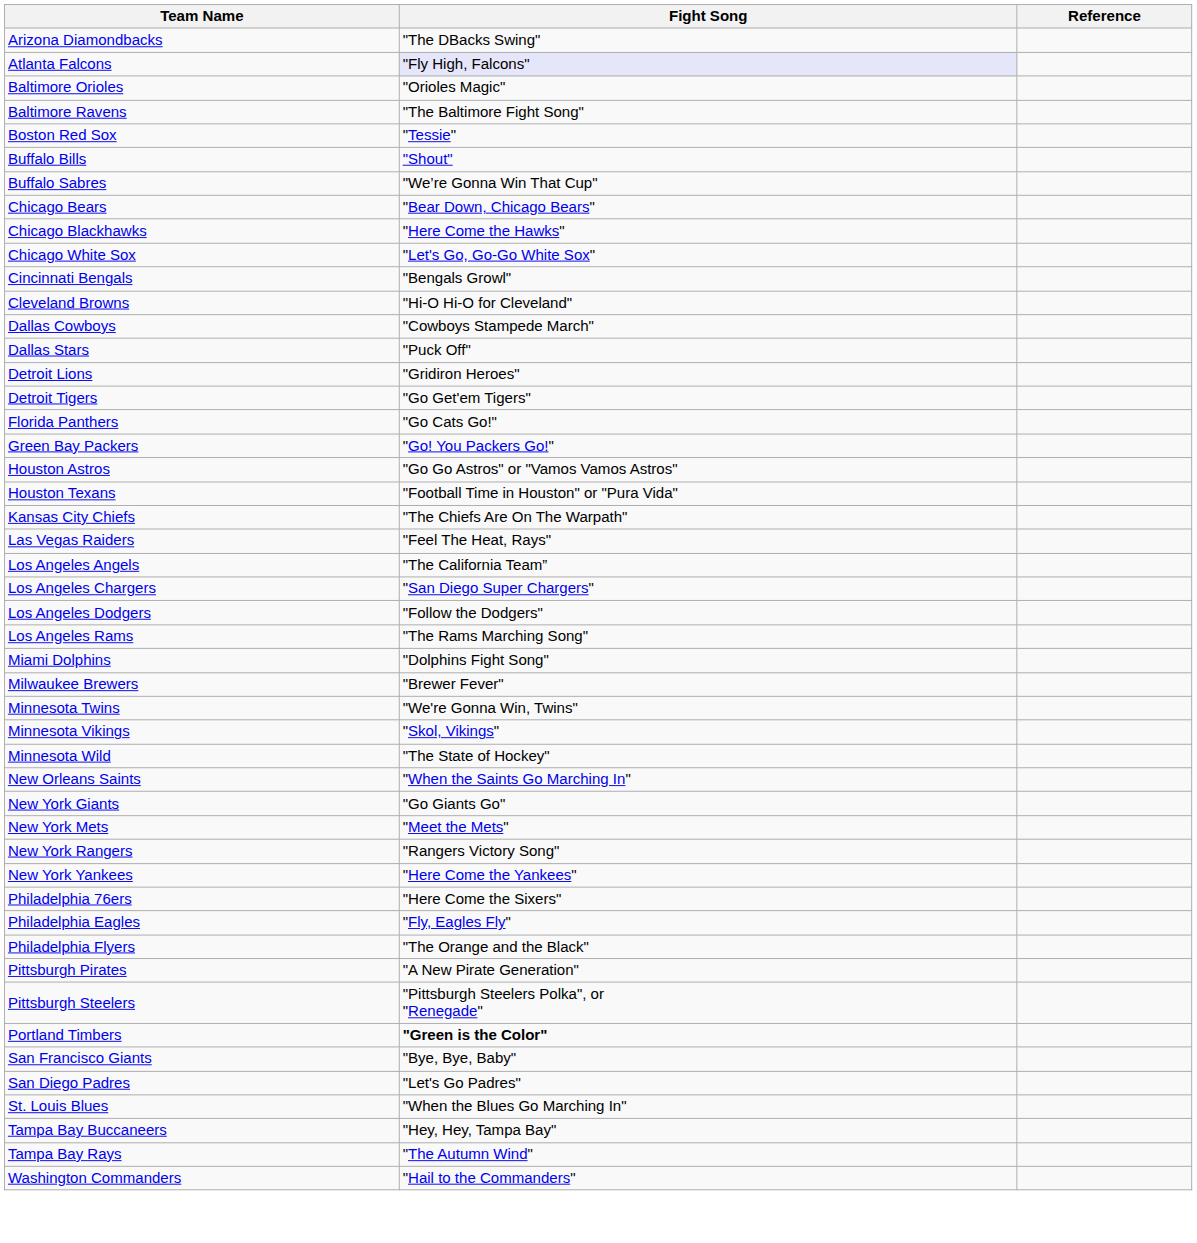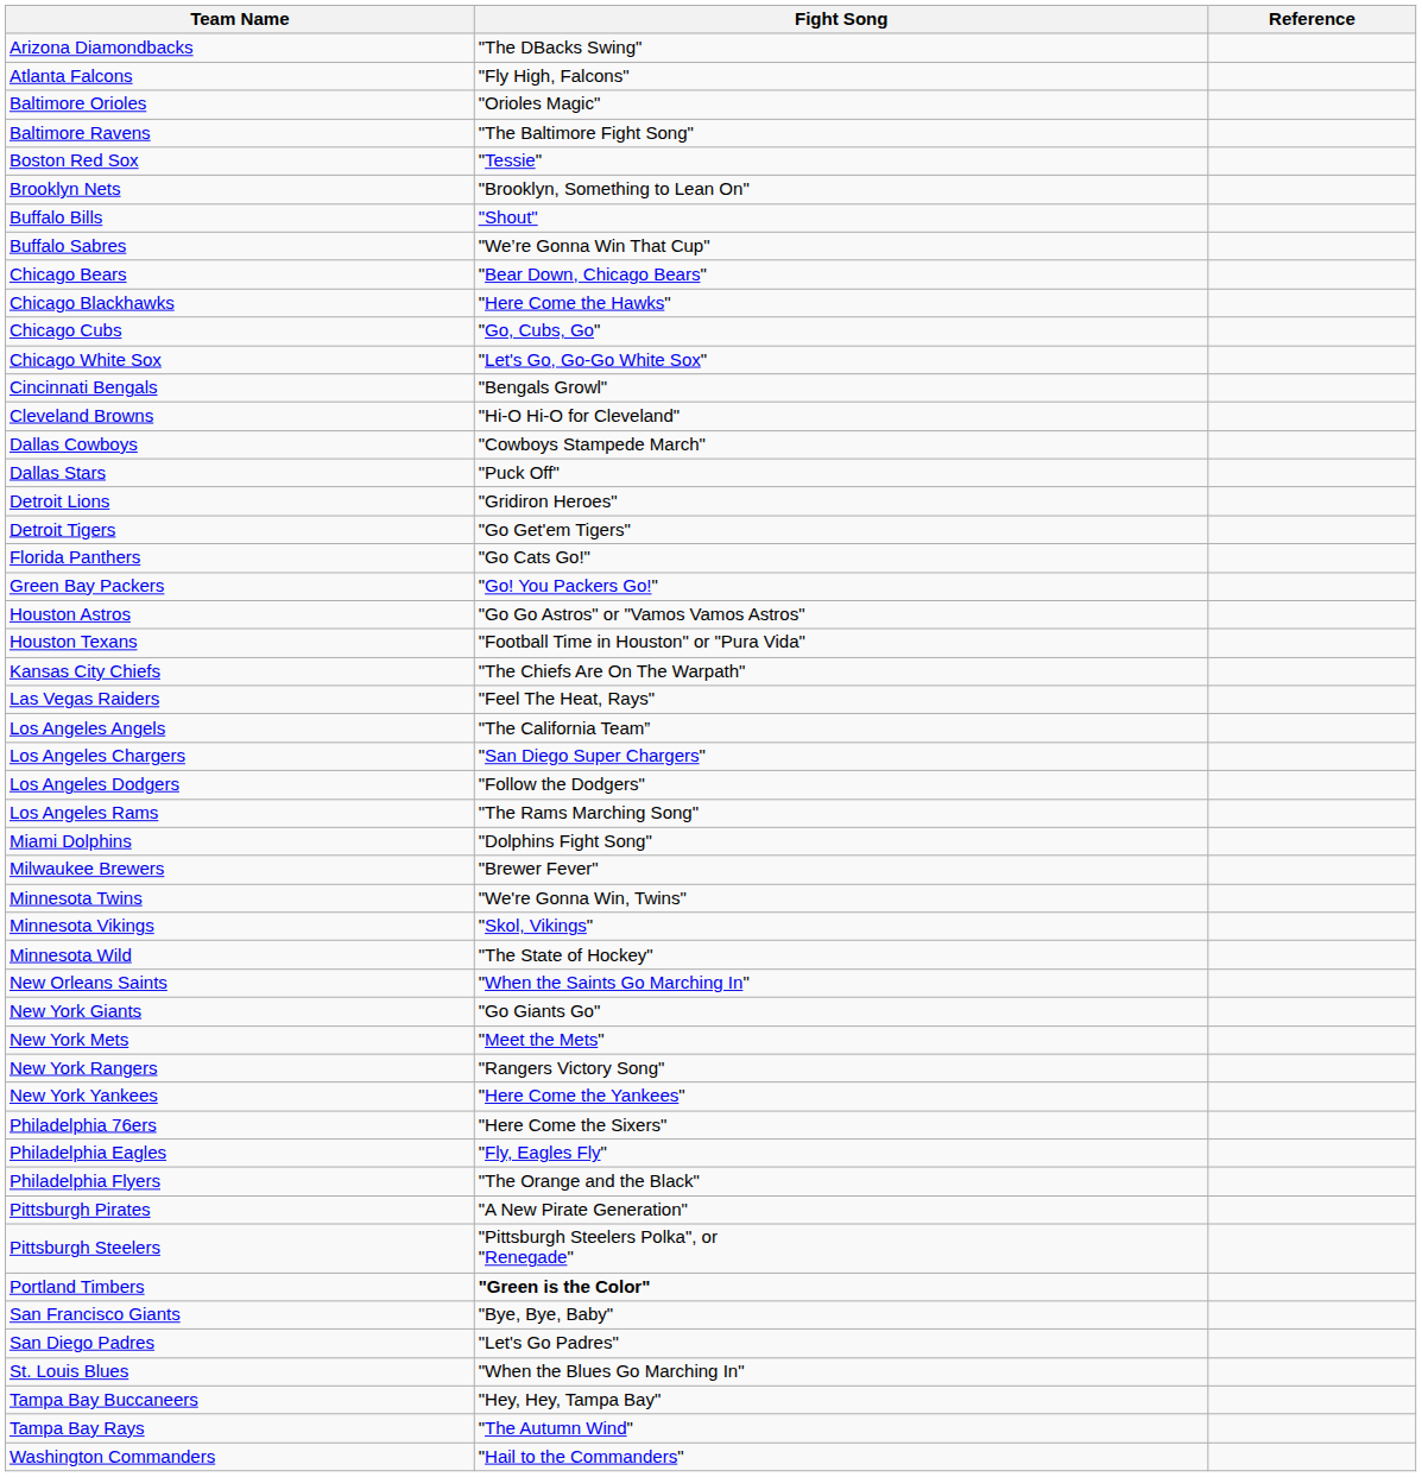Atlanta Falcons | Fight Song: lavender background -> no background
+ row: Brooklyn Nets | "Brooklyn, Something to Lean On"
+ row: Chicago Cubs | "Go, Cubs, Go"
